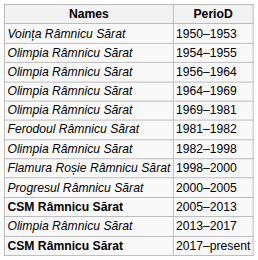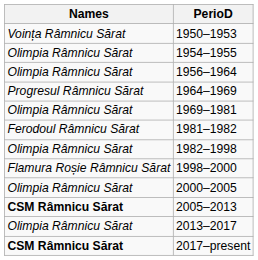1964–1969 | Names: Olimpia Râmnicu Sărat -> Progresul Râmnicu Sărat
2000–2005 | Names: Progresul Râmnicu Sărat -> Olimpia Râmnicu Sărat
